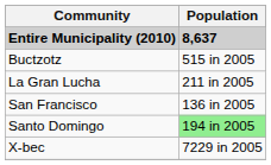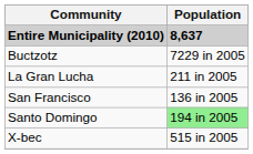Buctzotz | Population: 515 in 2005 -> 7229 in 2005
X-bec | Population: 7229 in 2005 -> 515 in 2005
